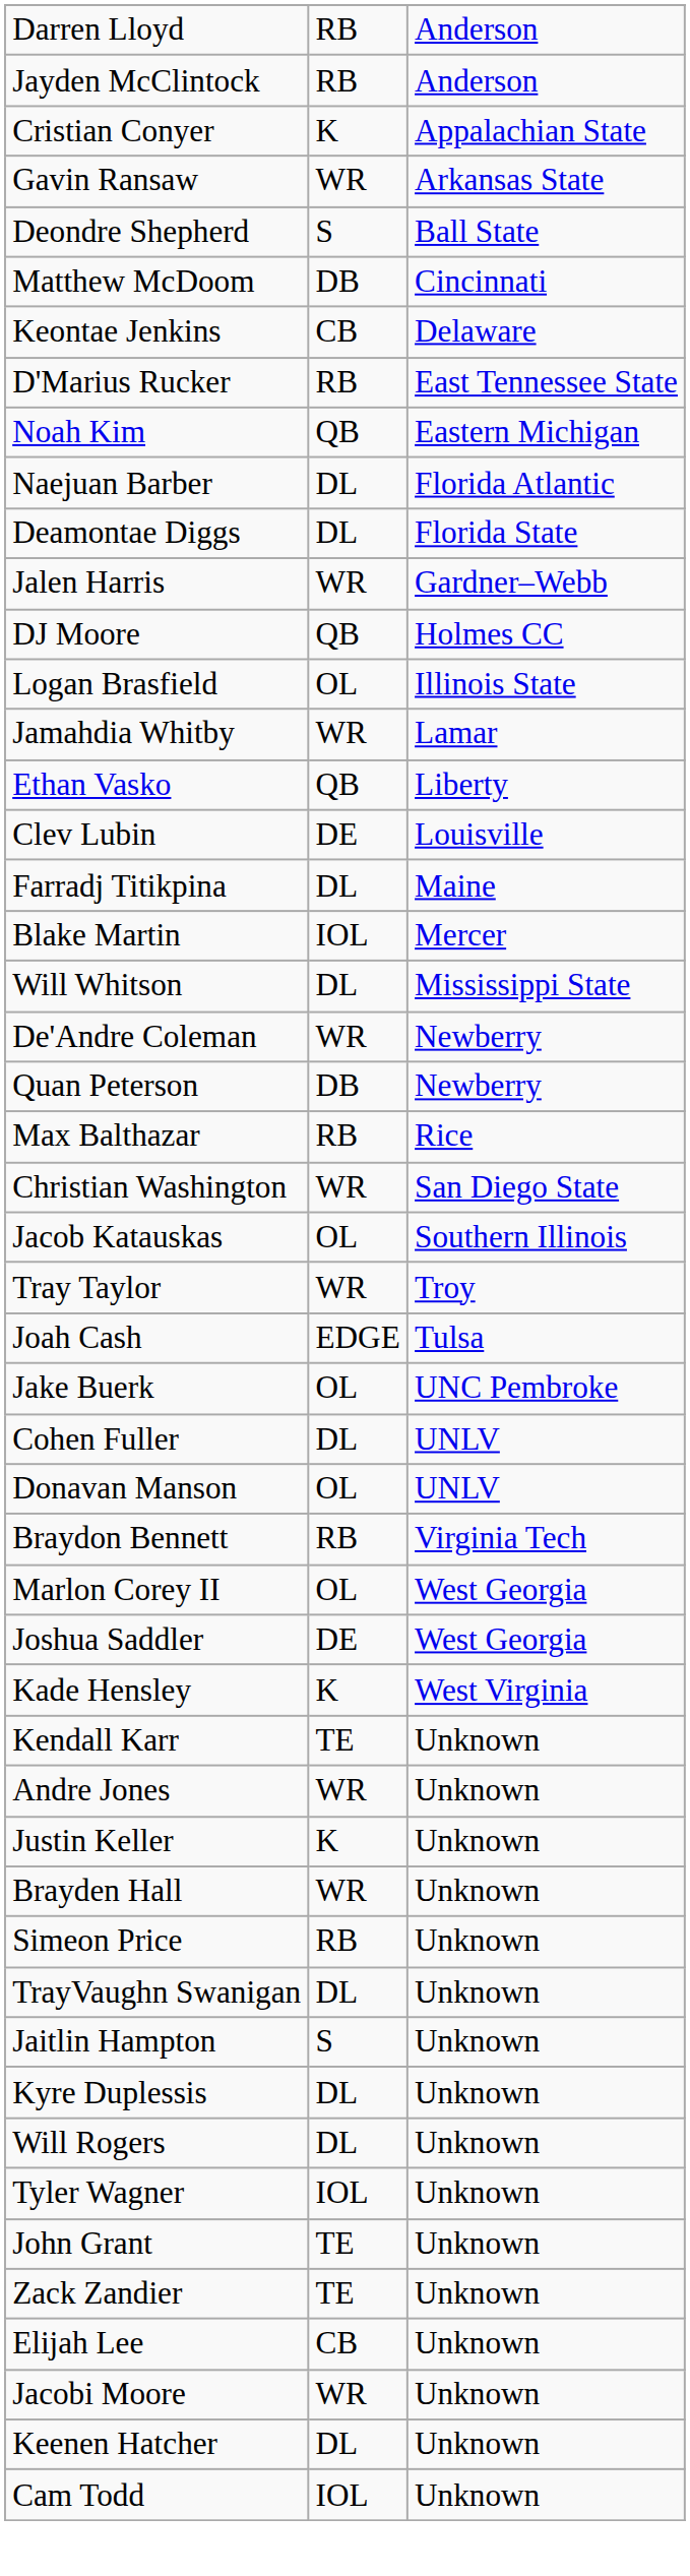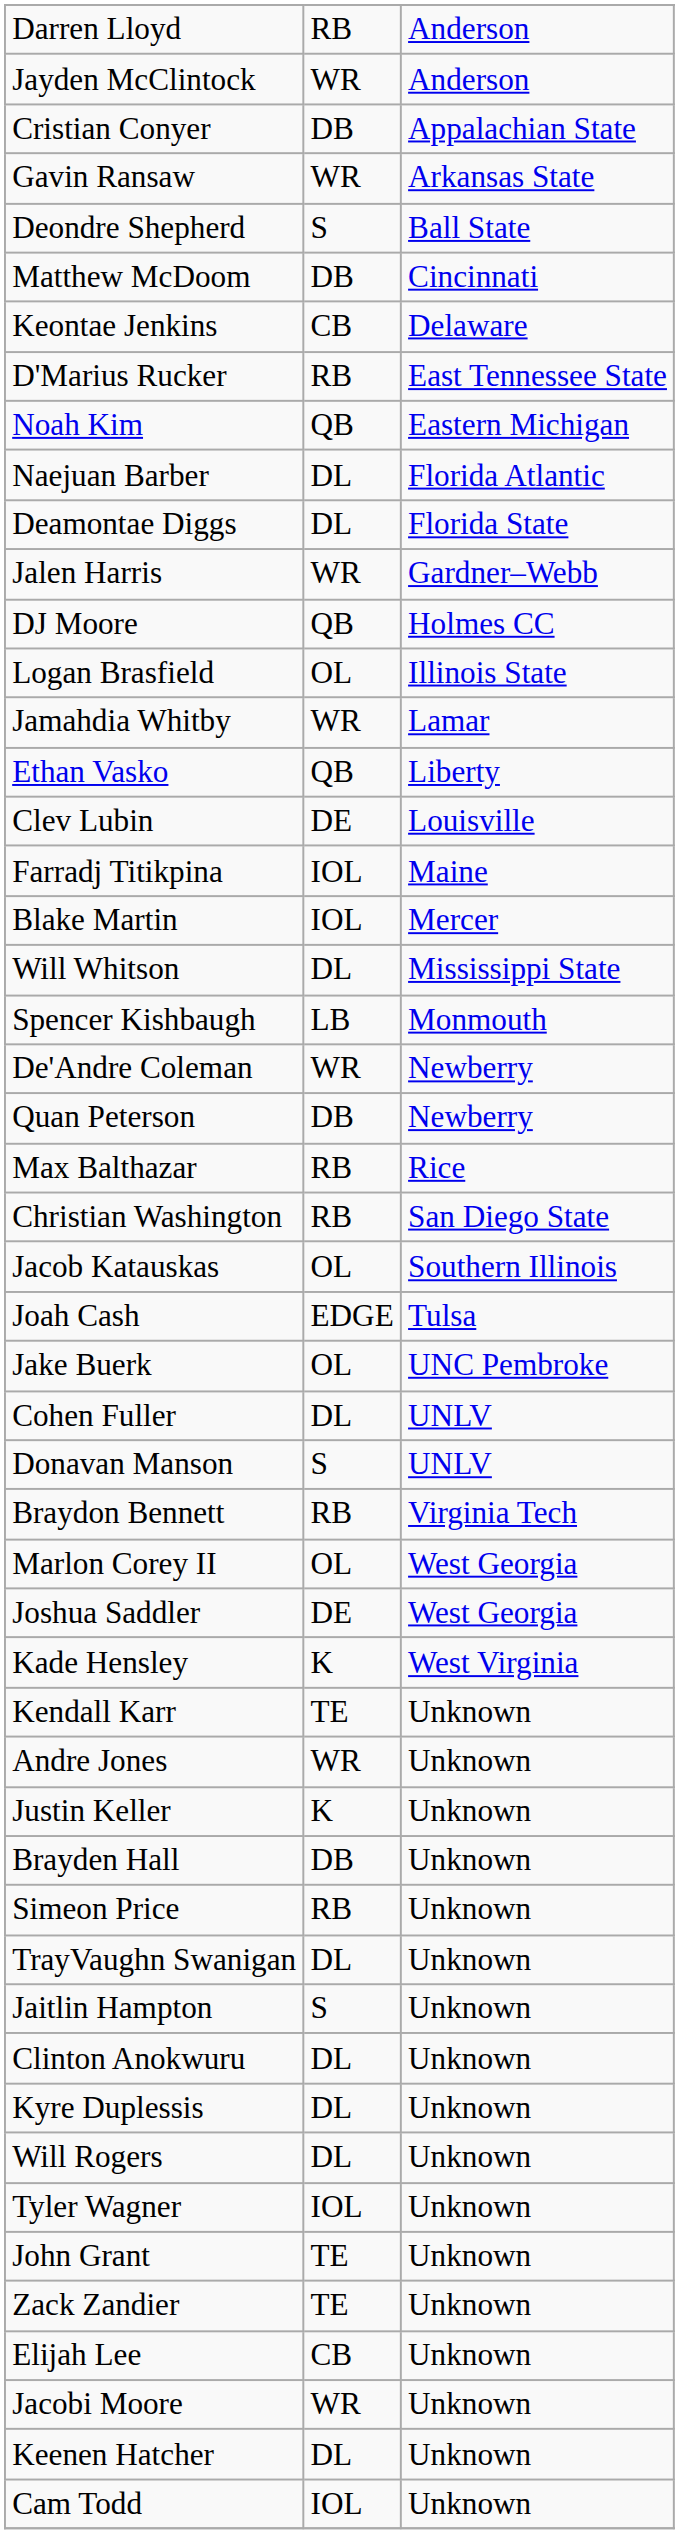Jayden McClintock | column 2: RB -> WR
Cristian Conyer | column 2: K -> DB
Farradj Titikpina | column 2: DL -> IOL
+ row: Spencer Kishbaugh | LB | Monmouth
Christian Washington | column 2: WR -> RB
- row: Tray Taylor | WR | Troy
Donavan Manson | column 2: OL -> S
Brayden Hall | column 2: WR -> DB
+ row: Clinton Anokwuru | DL | Unknown
